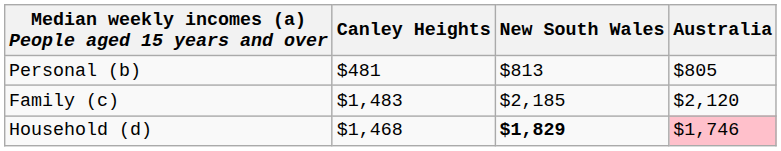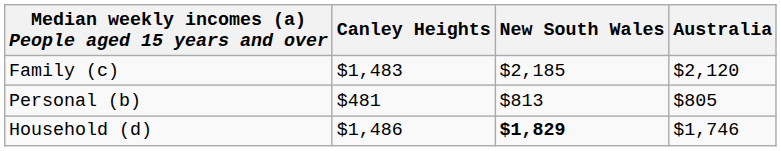rows swapped: Personal (b) <-> Family (c)
Household (d) | Canley Heights: $1,468 -> $1,486
Household (d) | Australia: pink background -> no background
